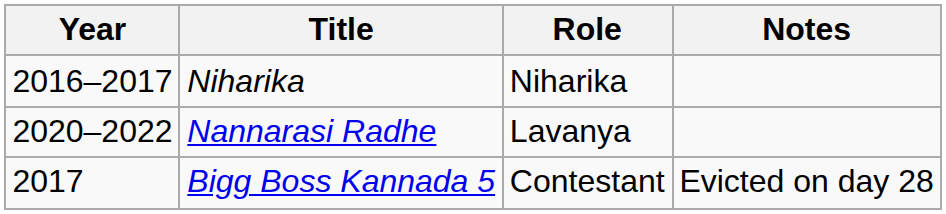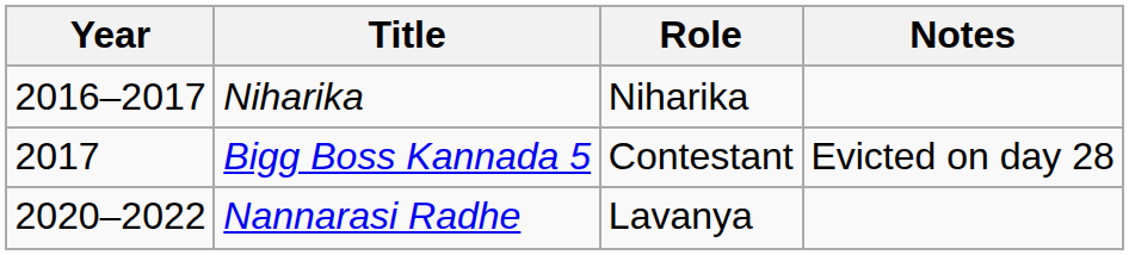rows swapped: Bigg Boss Kannada 5 <-> Nannarasi Radhe
